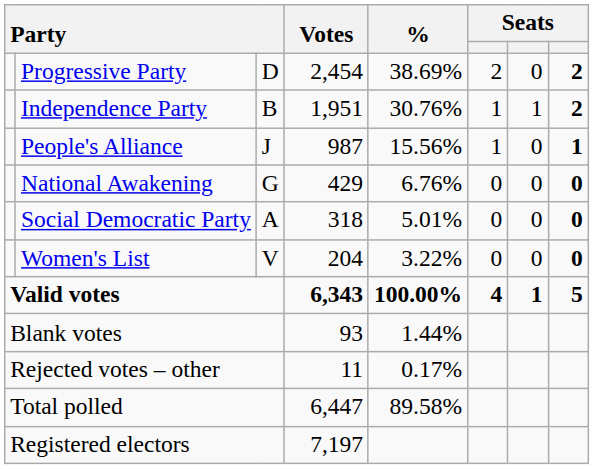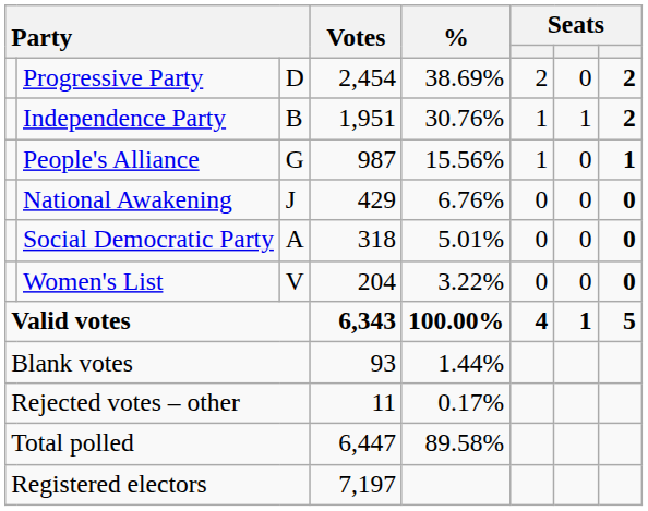People's Alliance | column 3: J -> G
National Awakening | column 3: G -> J
